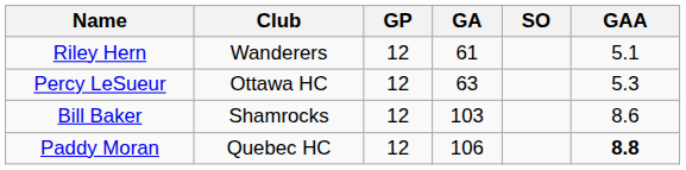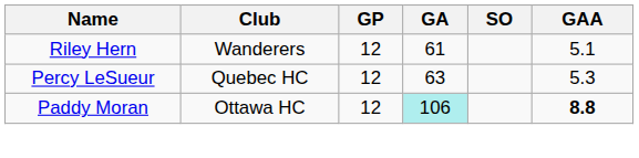Percy LeSueur | Club: Ottawa HC -> Quebec HC
- row: Bill Baker | Shamrocks | 12 | 103 | 8.6
Paddy Moran | Club: Quebec HC -> Ottawa HC
Paddy Moran | GA: no background -> paleturquoise background
